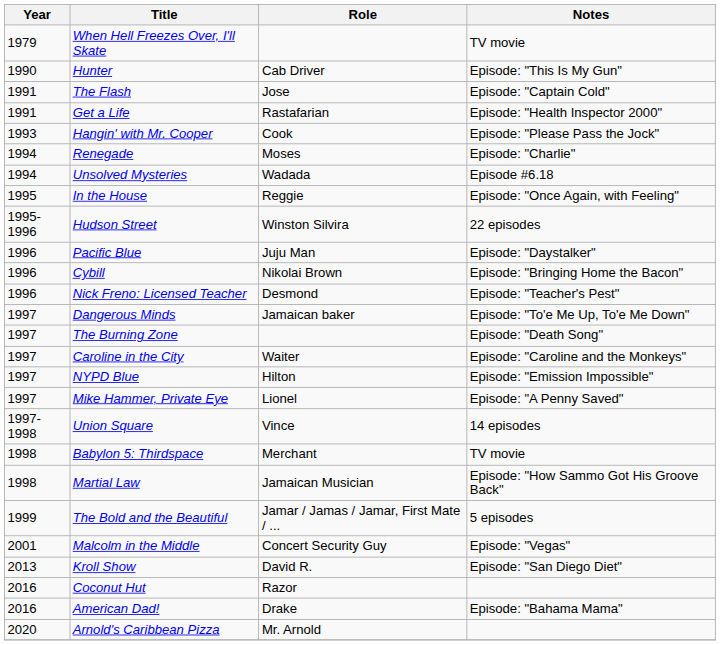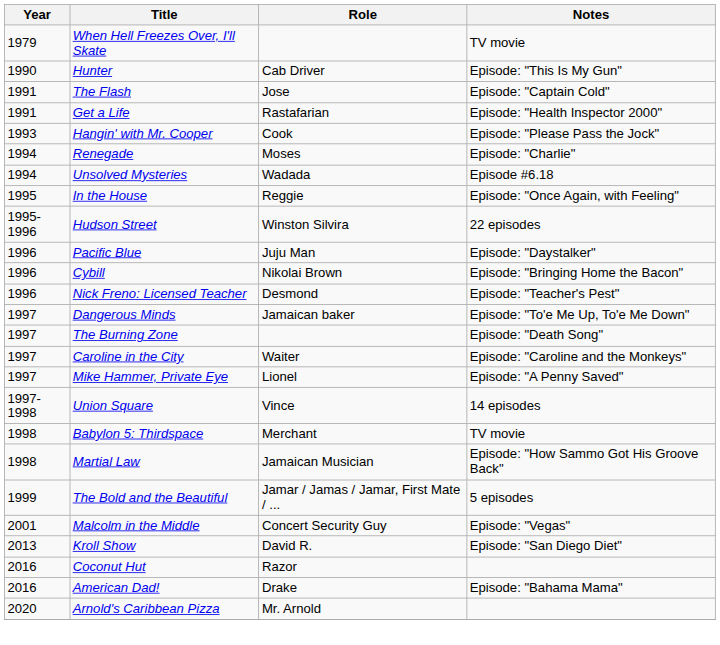- row: 1997 | NYPD Blue | Hilton | Episode: "Emission Impossible"
